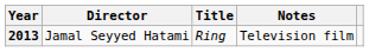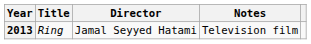columns swapped: Title <-> Director
